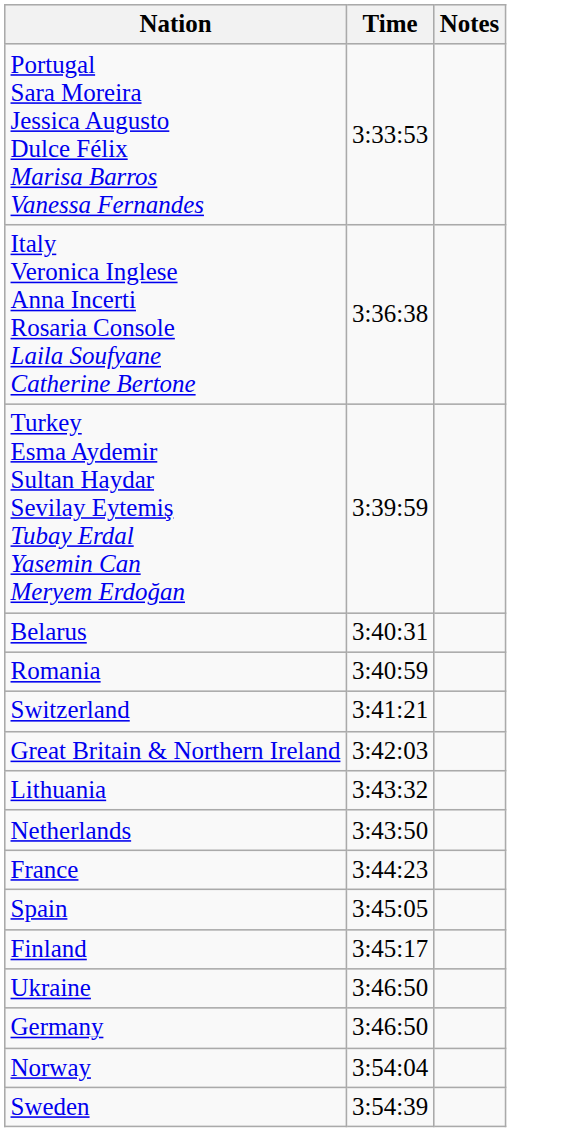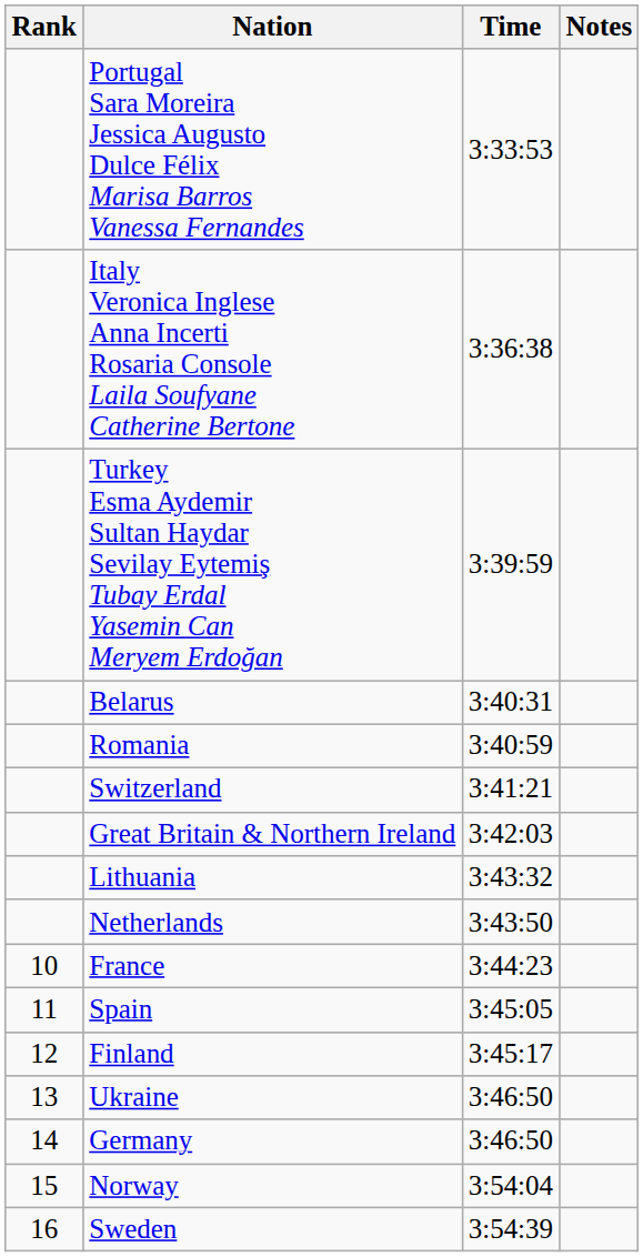+ column: Rank | 10 | 11 | 12 | 13 | 14 | 15 | 16
